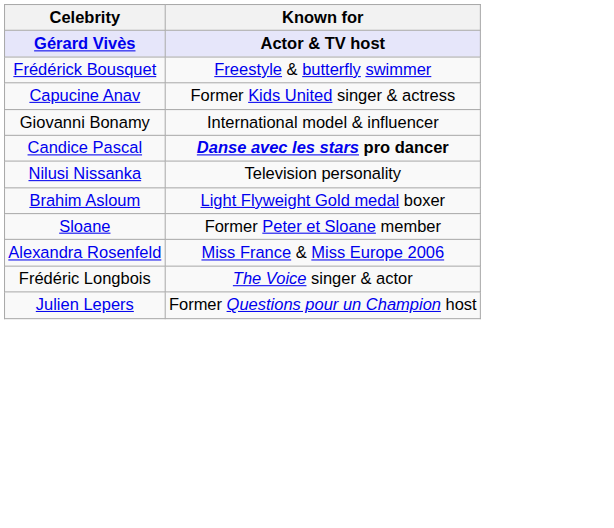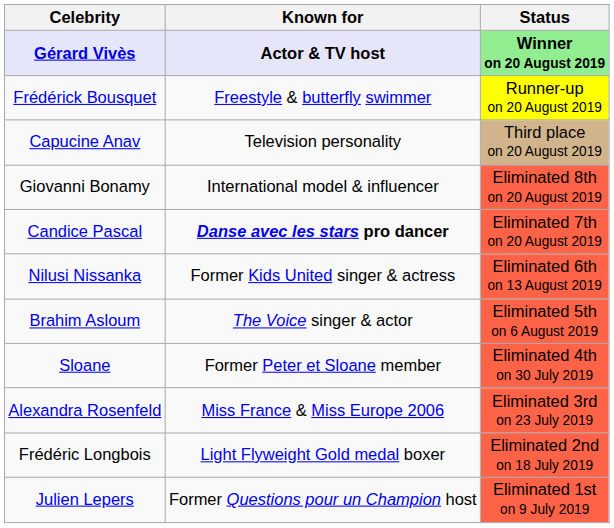+ column: Status | Winner on 20 August 2019 | Runner-up on 20 August 2019 | Third place on 20 August 2019 | Eliminated 8th on 20 August 2019 | Eliminated 7th on 20 August 2019 | Eliminated 6th on 13 August 2019 | Eliminated 5th on 6 August 2019 | Eliminated 4th on 30 July 2019 | Eliminated 3rd on 23 July 2019 | Eliminated 2nd on 18 July 2019 | Eliminated 1st on 9 July 2019
Capucine Anav | Known for: Former Kids United singer & actress -> Television personality
Nilusi Nissanka | Known for: Television personality -> Former Kids United singer & actress
Brahim Asloum | Known for: Light Flyweight Gold medal boxer -> The Voice singer & actor
Frédéric Longbois | Known for: The Voice singer & actor -> Light Flyweight Gold medal boxer
